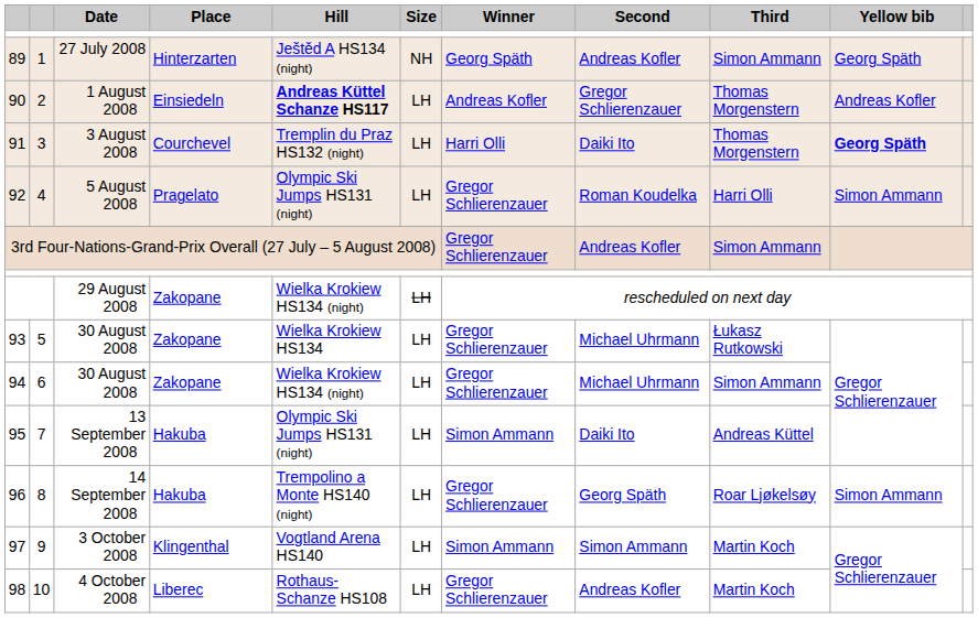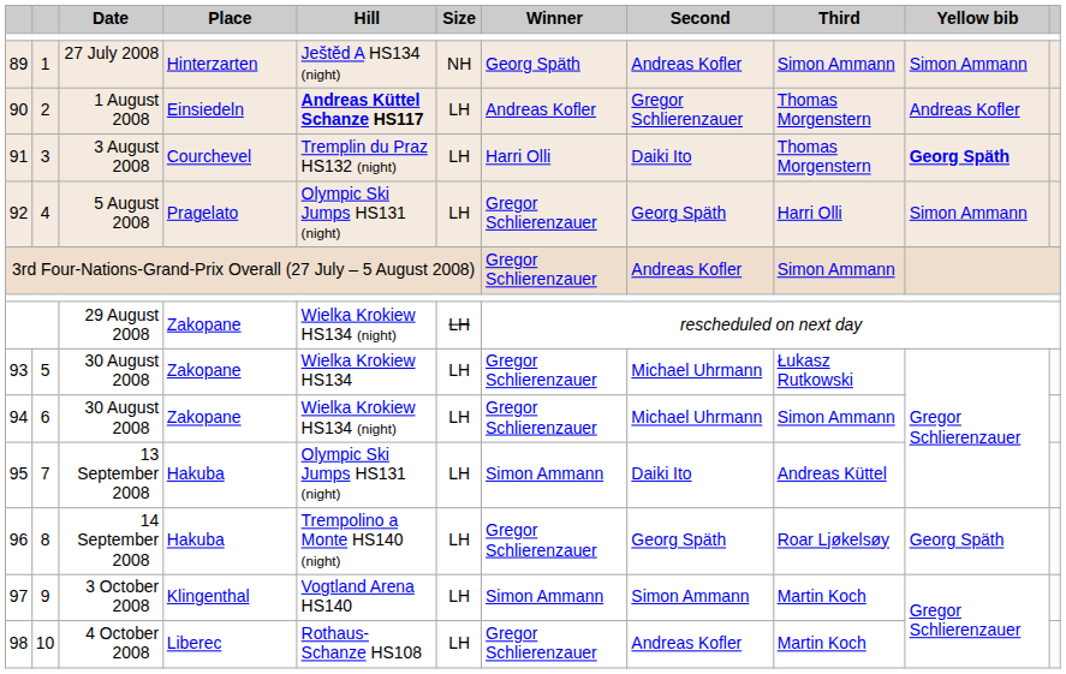89 | Yellow bib: Georg Späth -> Simon Ammann
92 | Second: Roman Koudelka -> Georg Späth
96 | Yellow bib: Simon Ammann -> Georg Späth
